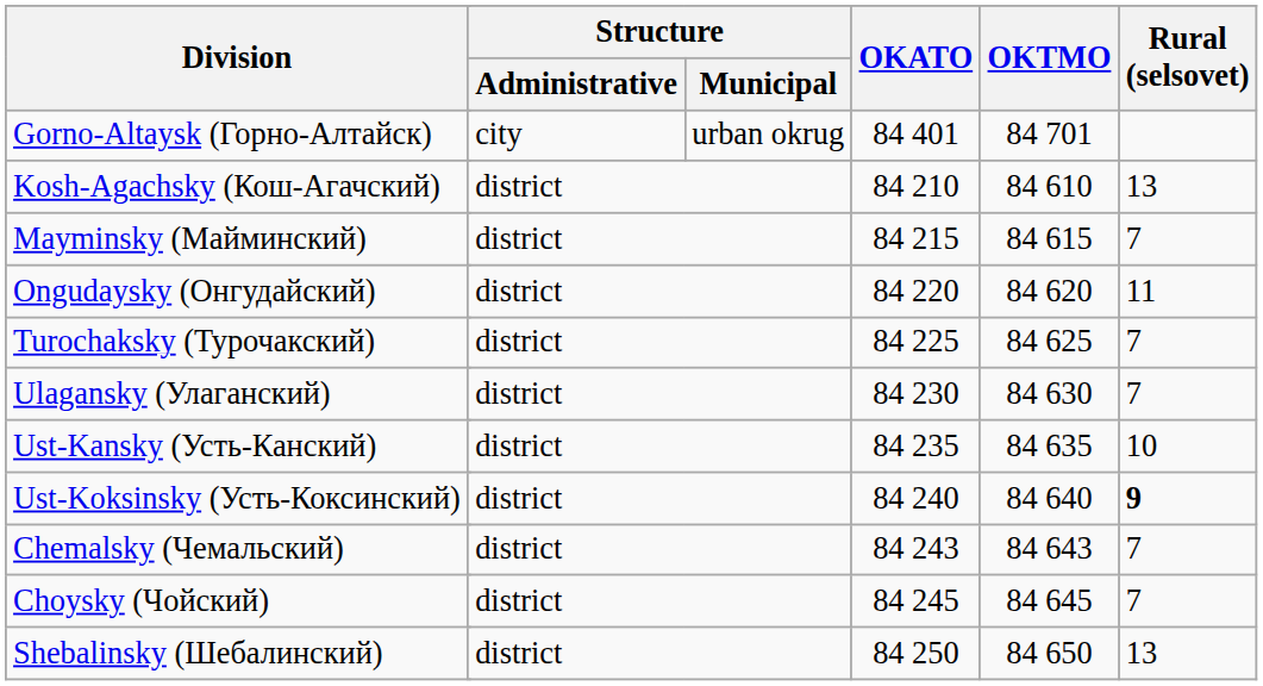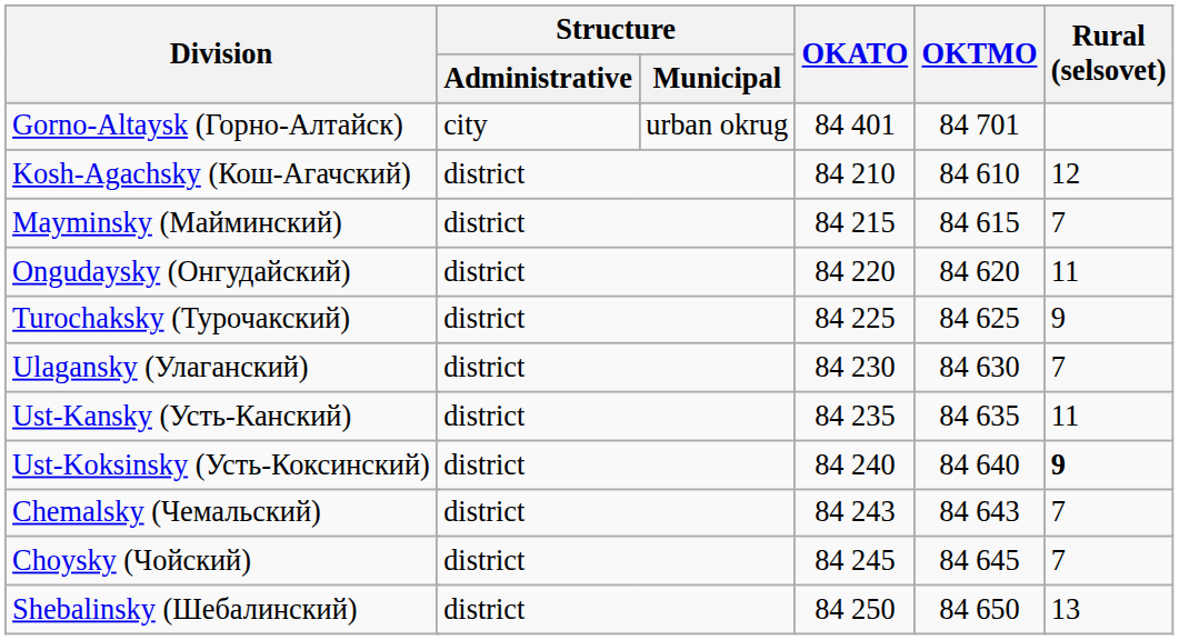Kosh-Agachsky (Кош-Агачский) | Rural (selsovet): 13 -> 12
Turochaksky (Турочакский) | Rural (selsovet): 7 -> 9
Ust-Kansky (Усть-Канский) | Rural (selsovet): 10 -> 11
